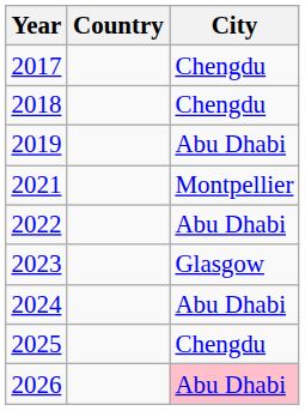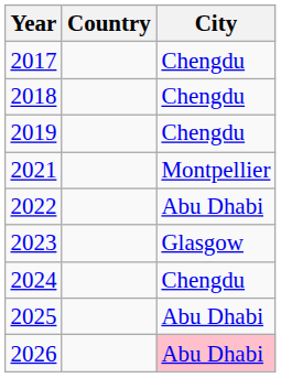2019 | City: Abu Dhabi -> Chengdu
2024 | City: Abu Dhabi -> Chengdu
2025 | City: Chengdu -> Abu Dhabi
